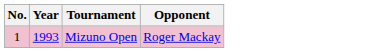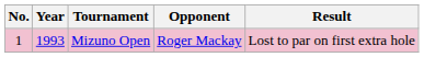+ column: Result | Lost to par on first extra hole
